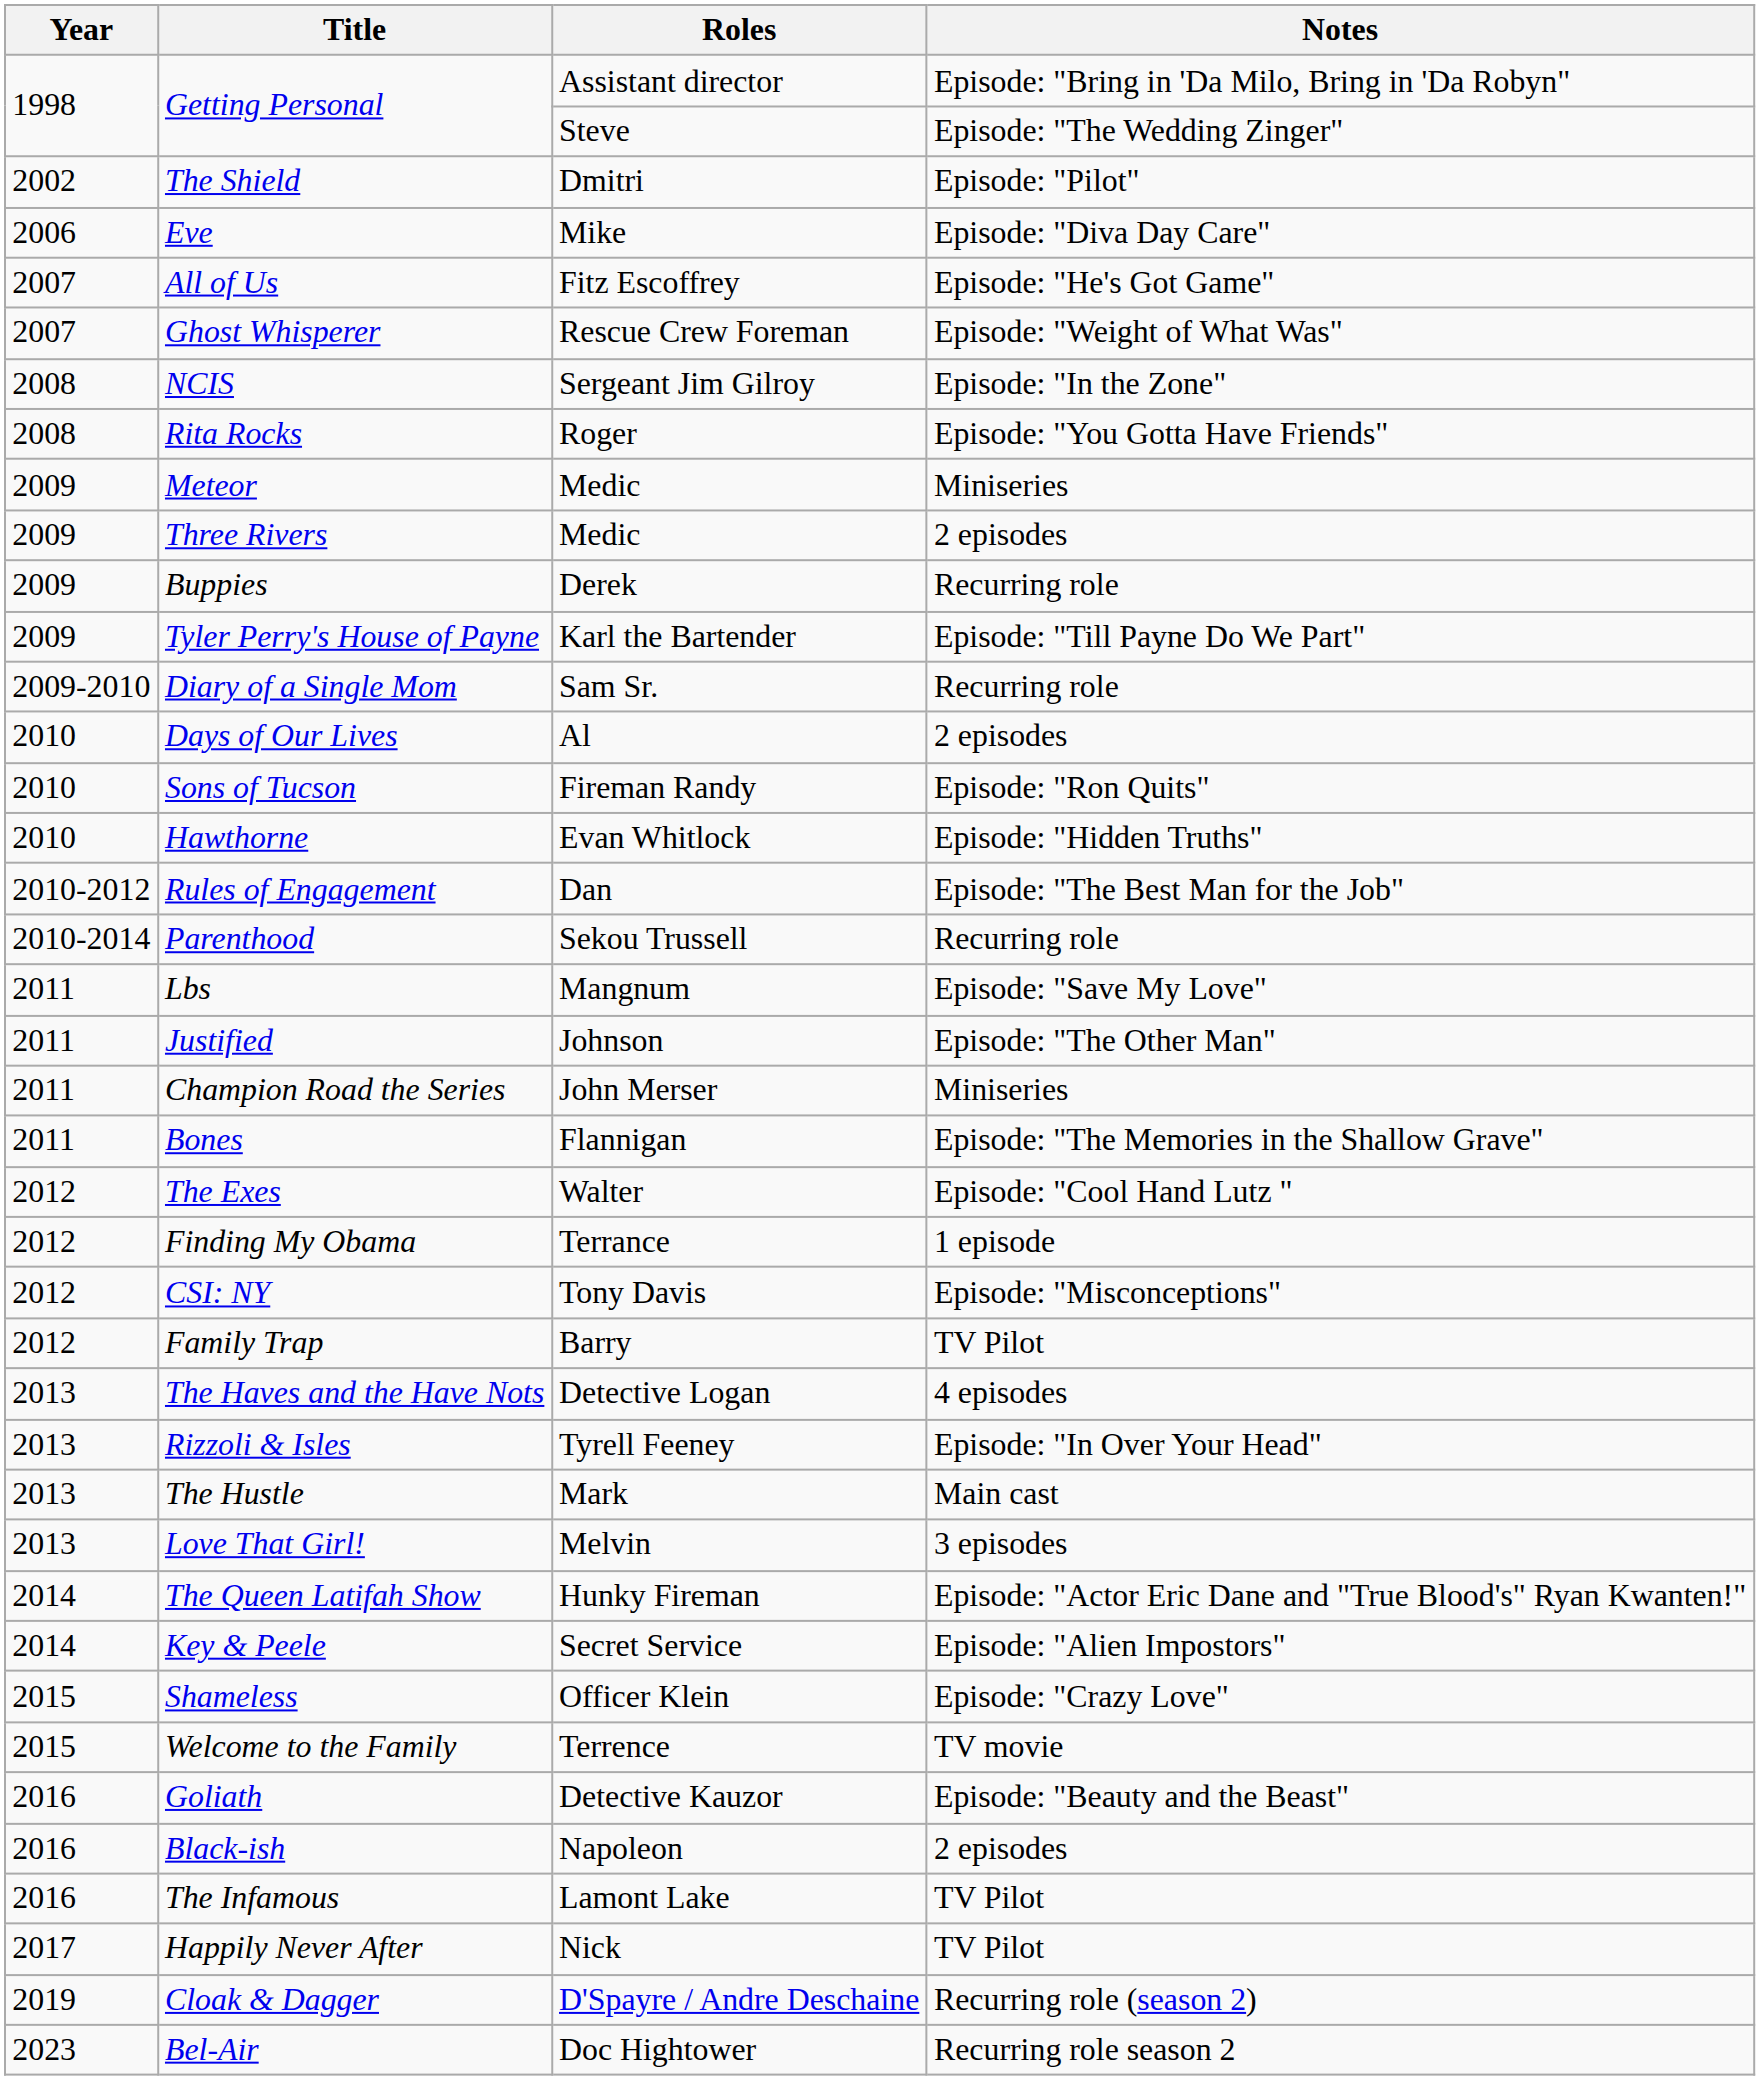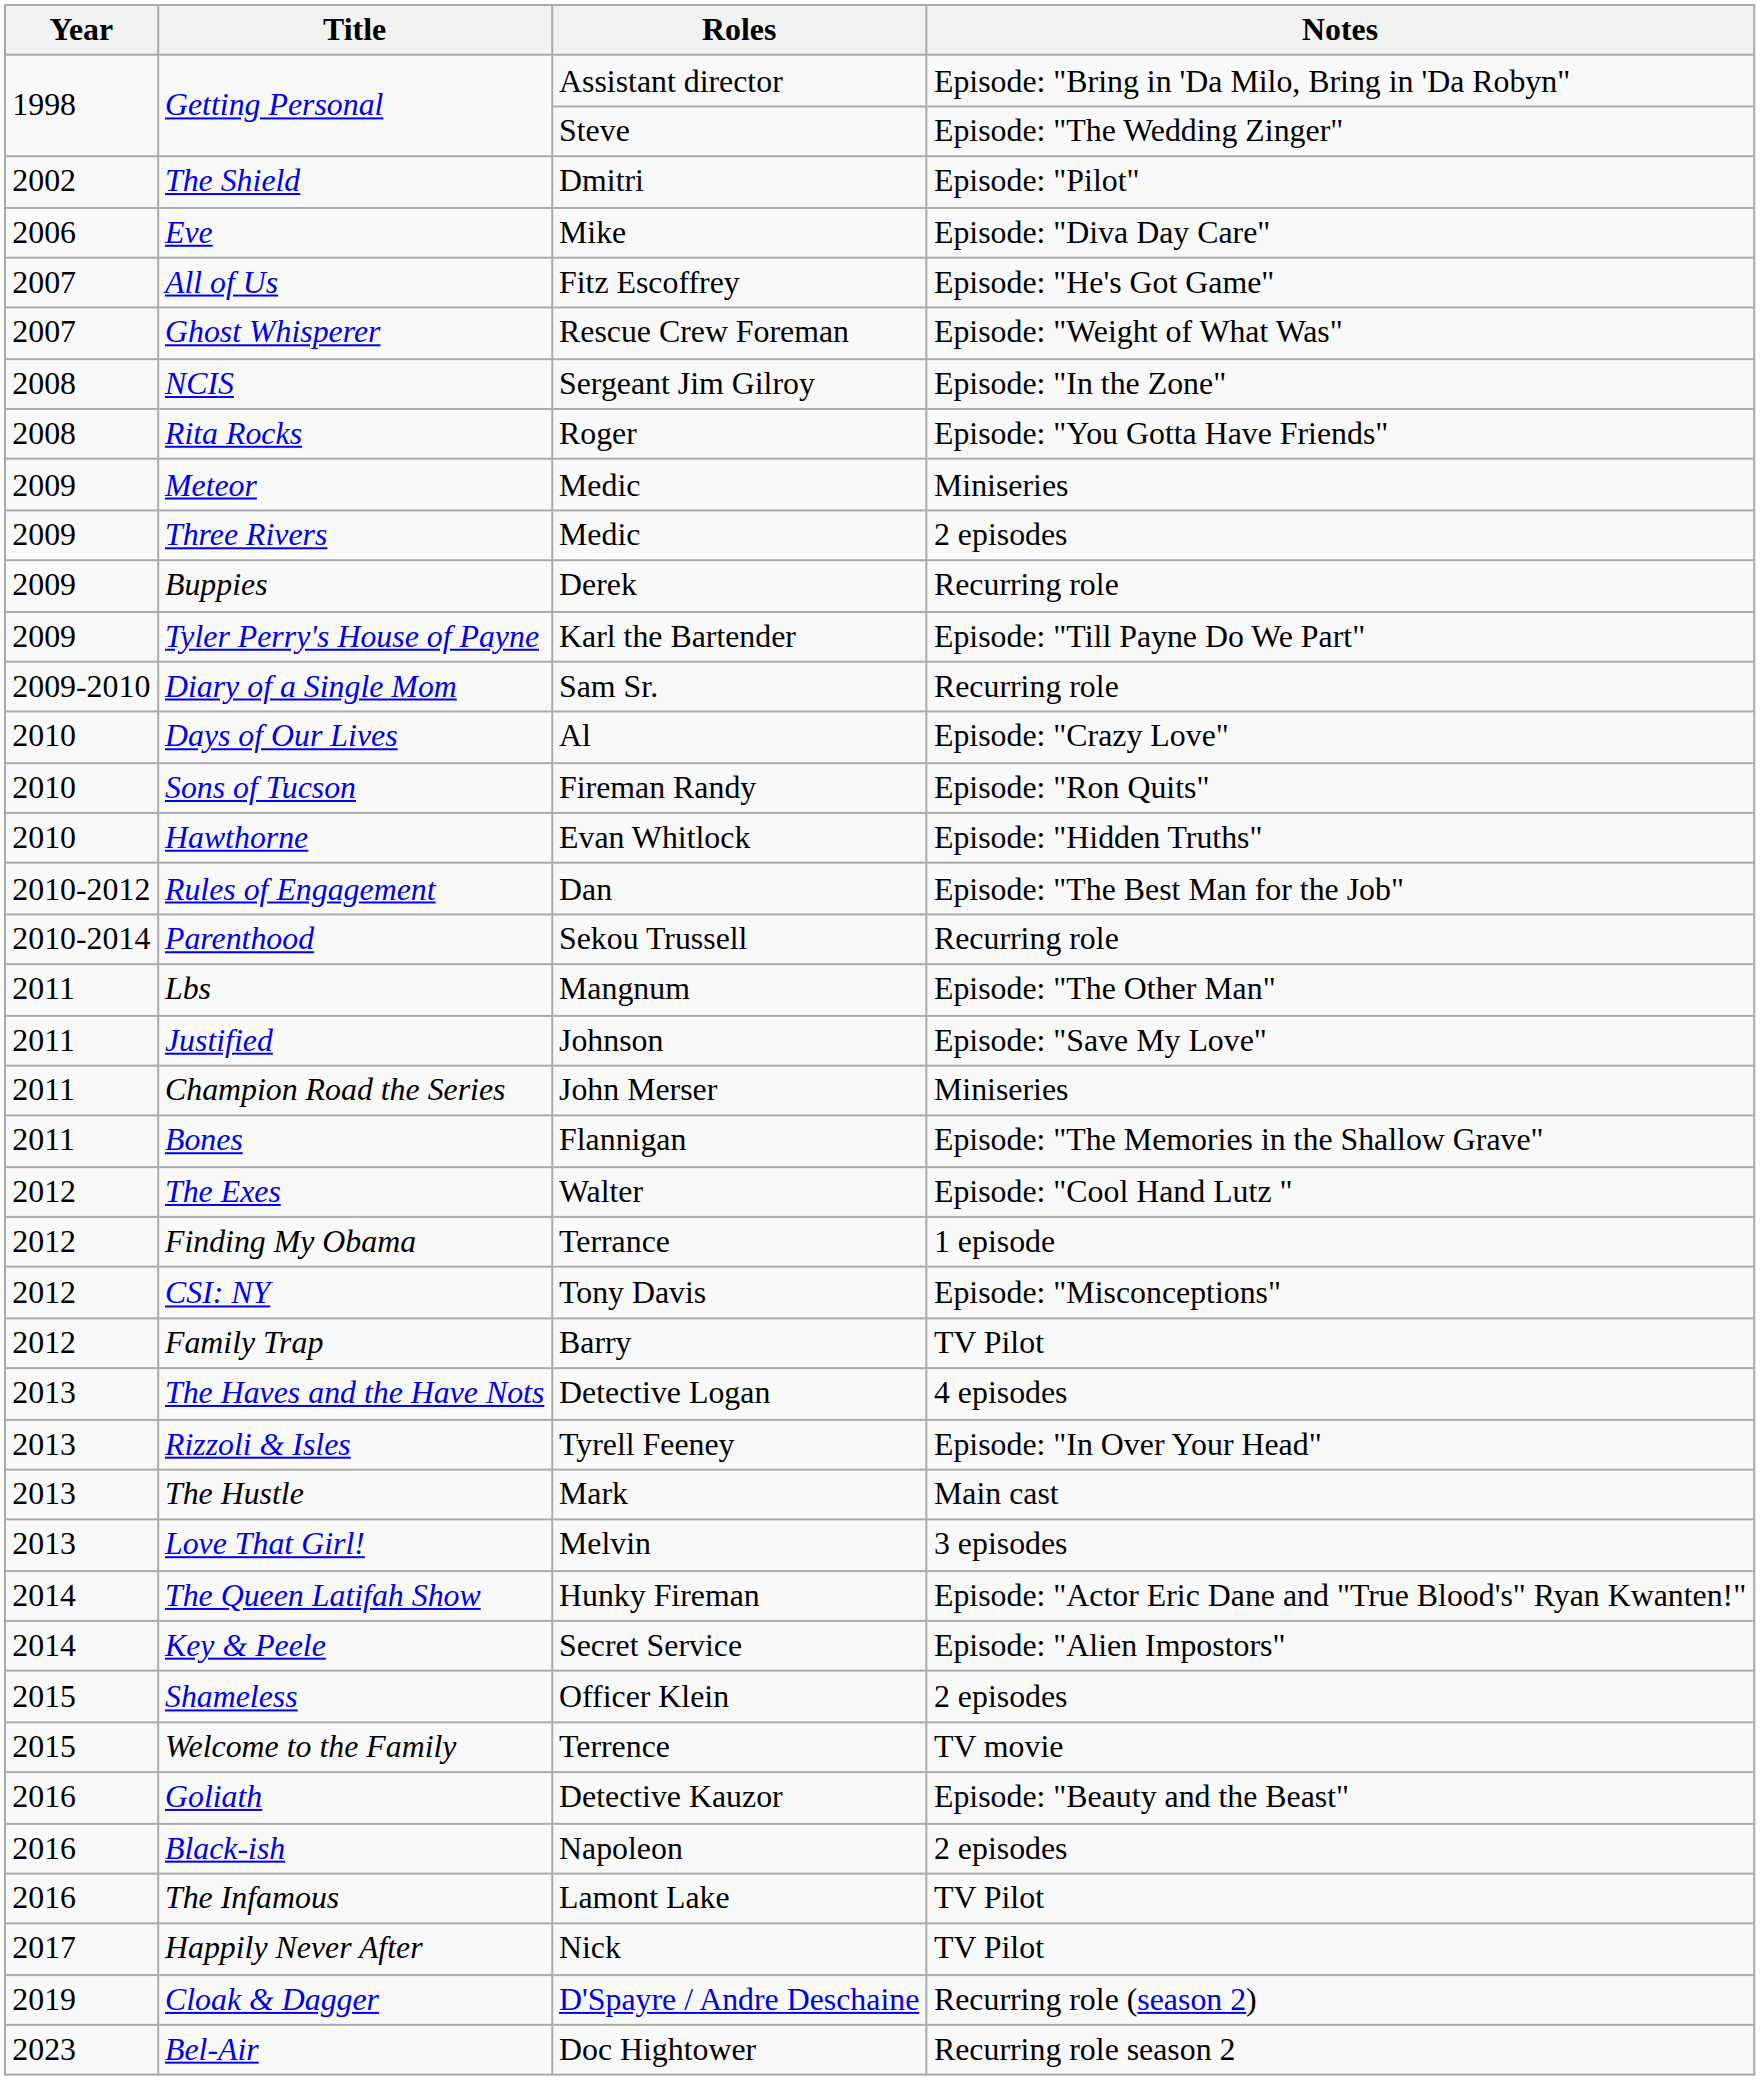Days of Our Lives | Notes: 2 episodes -> Episode: "Crazy Love"
Lbs | Notes: Episode: "Save My Love" -> Episode: "The Other Man"
Justified | Notes: Episode: "The Other Man" -> Episode: "Save My Love"
Shameless | Notes: Episode: "Crazy Love" -> 2 episodes
